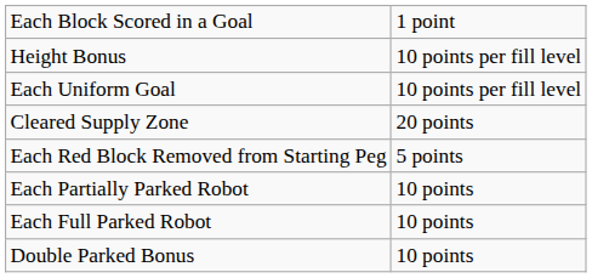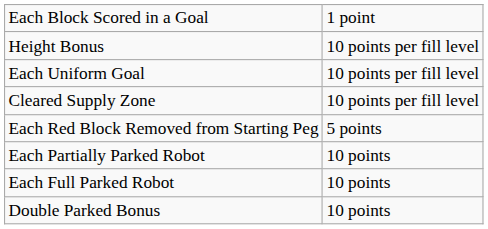Cleared Supply Zone | column 2: 20 points -> 10 points per fill level
